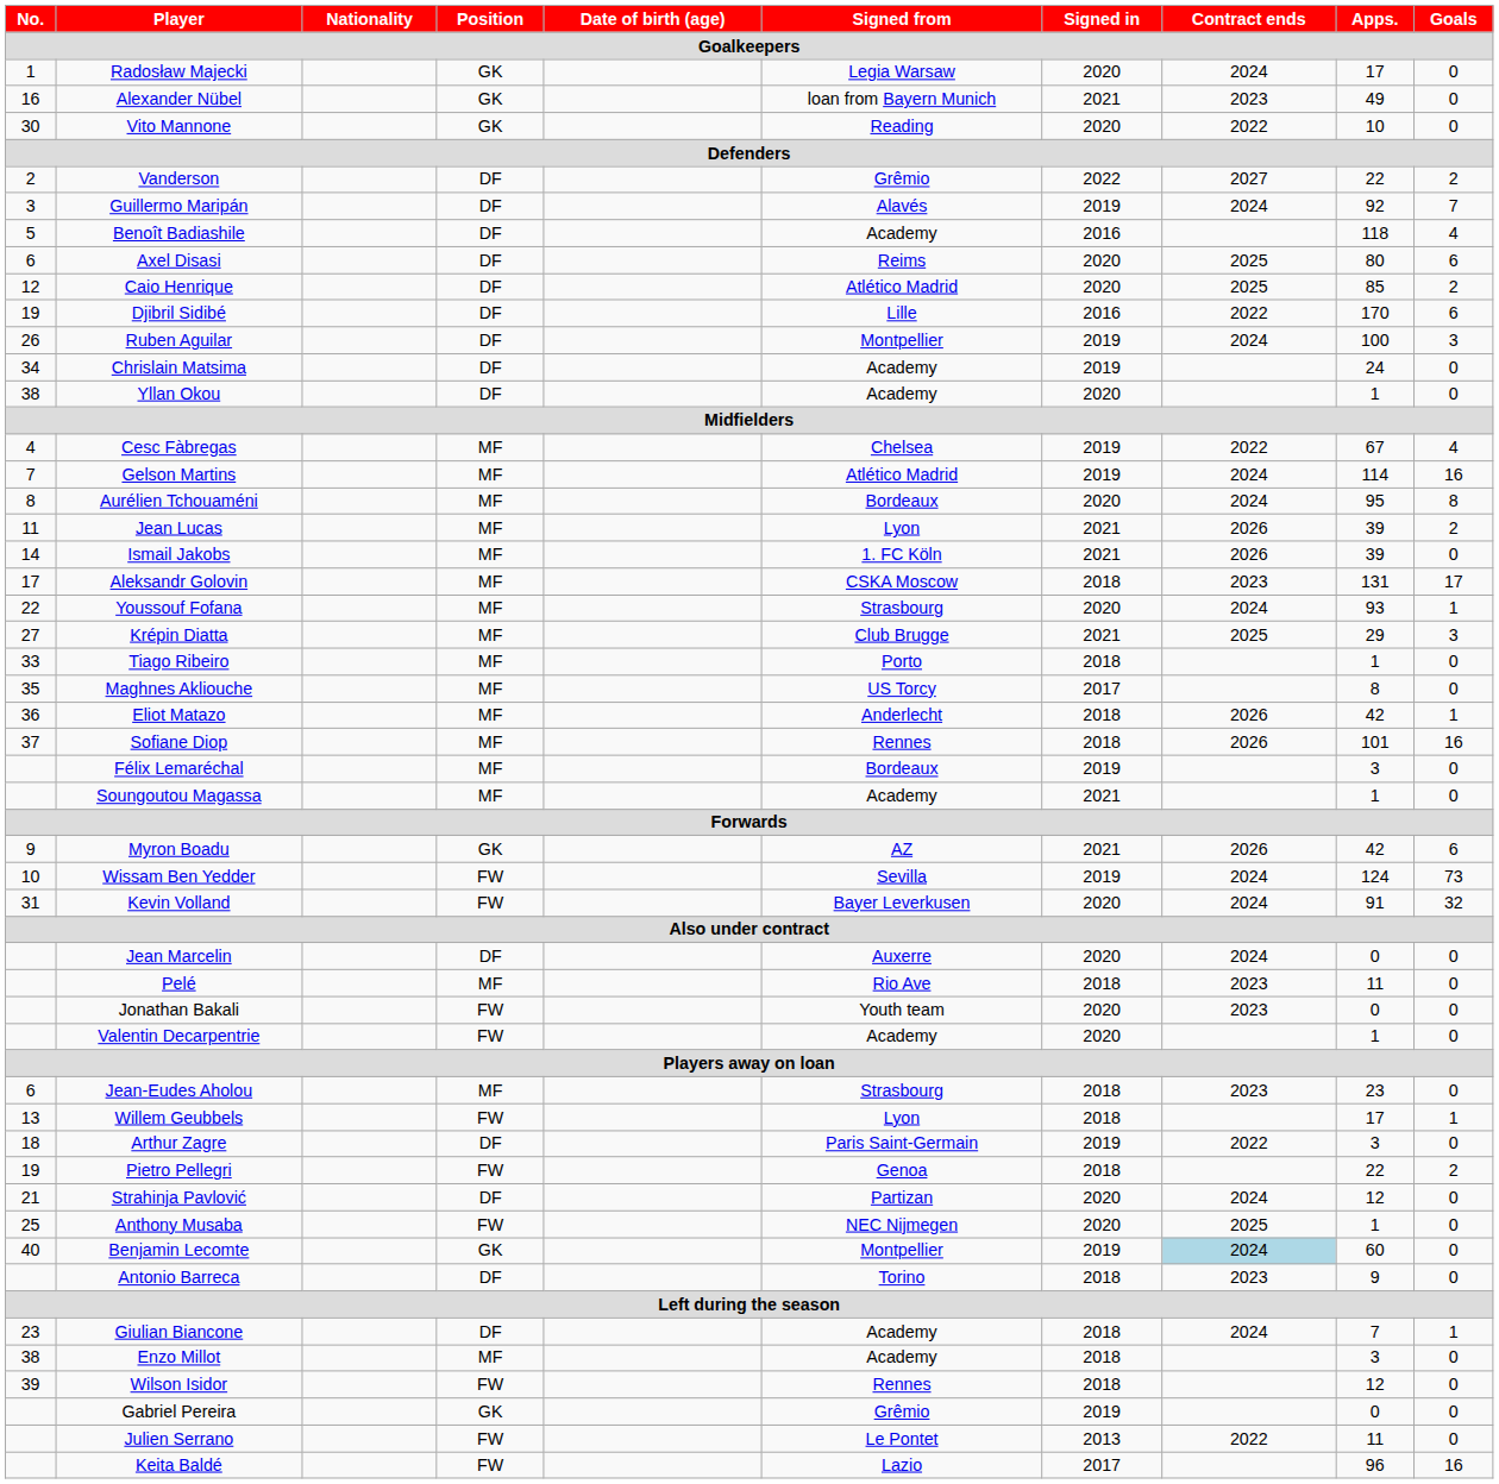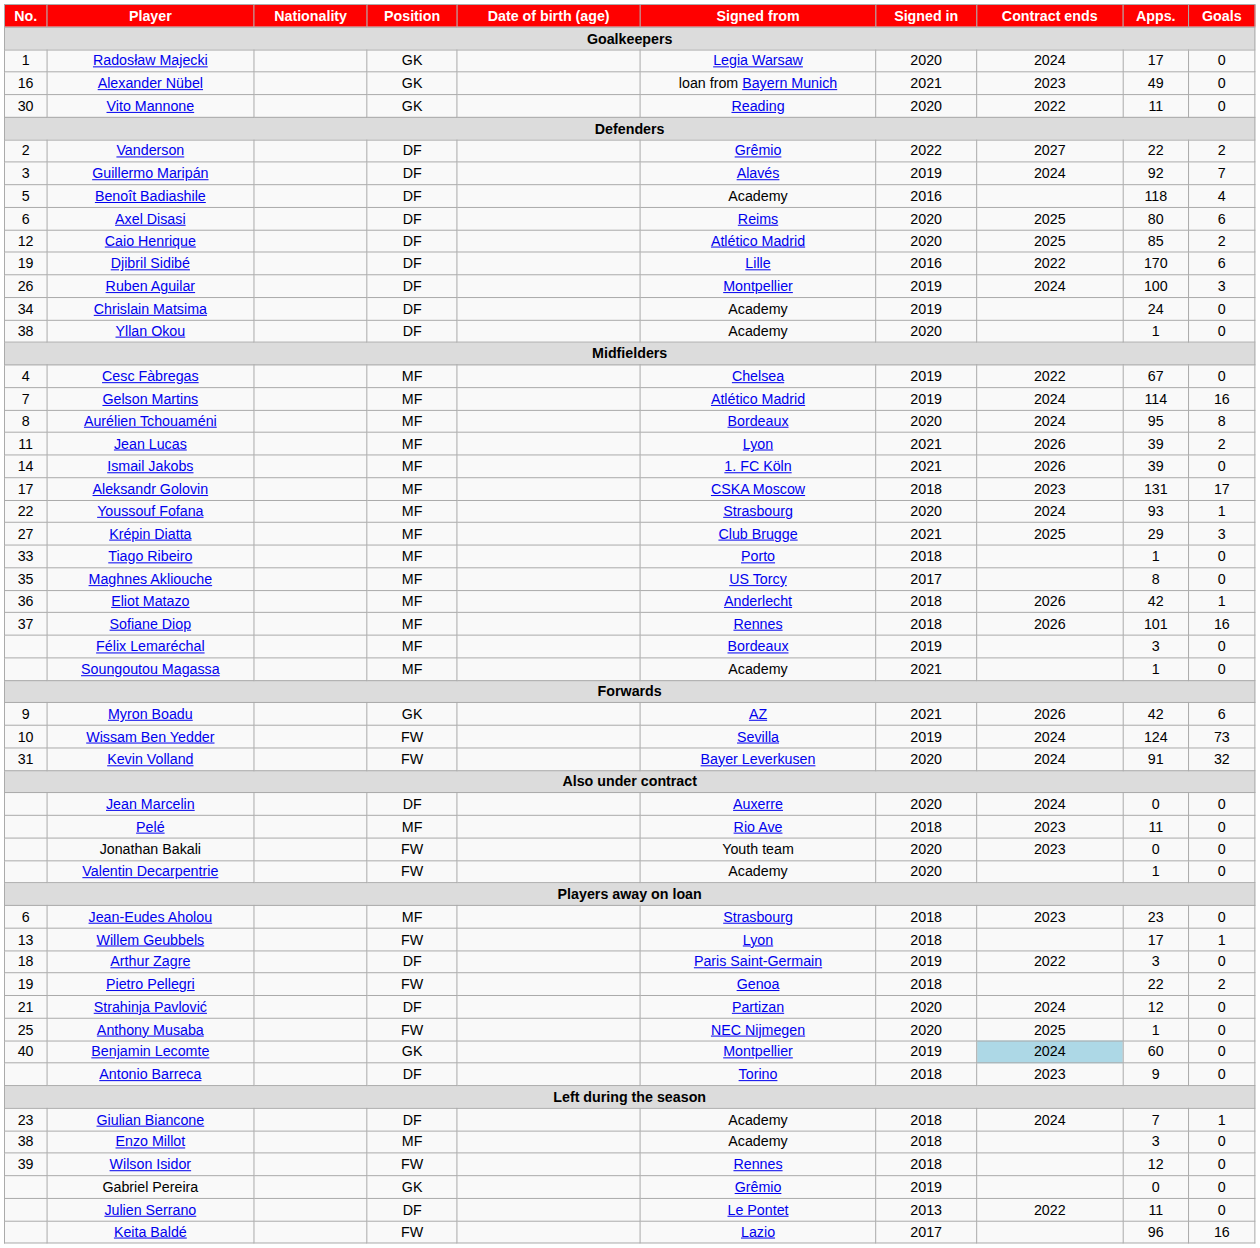Vito Mannone | Apps.: 10 -> 11
Cesc Fàbregas | Goals: 4 -> 0
Julien Serrano | Position: FW -> DF
